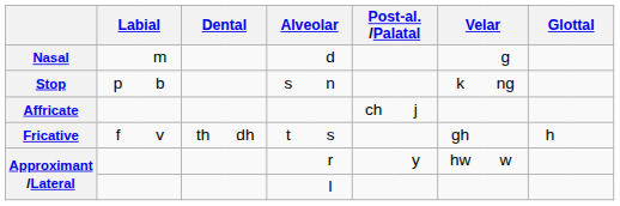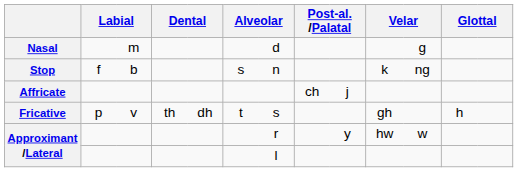Stop | column 2: p -> f
Fricative | column 2: f -> p
